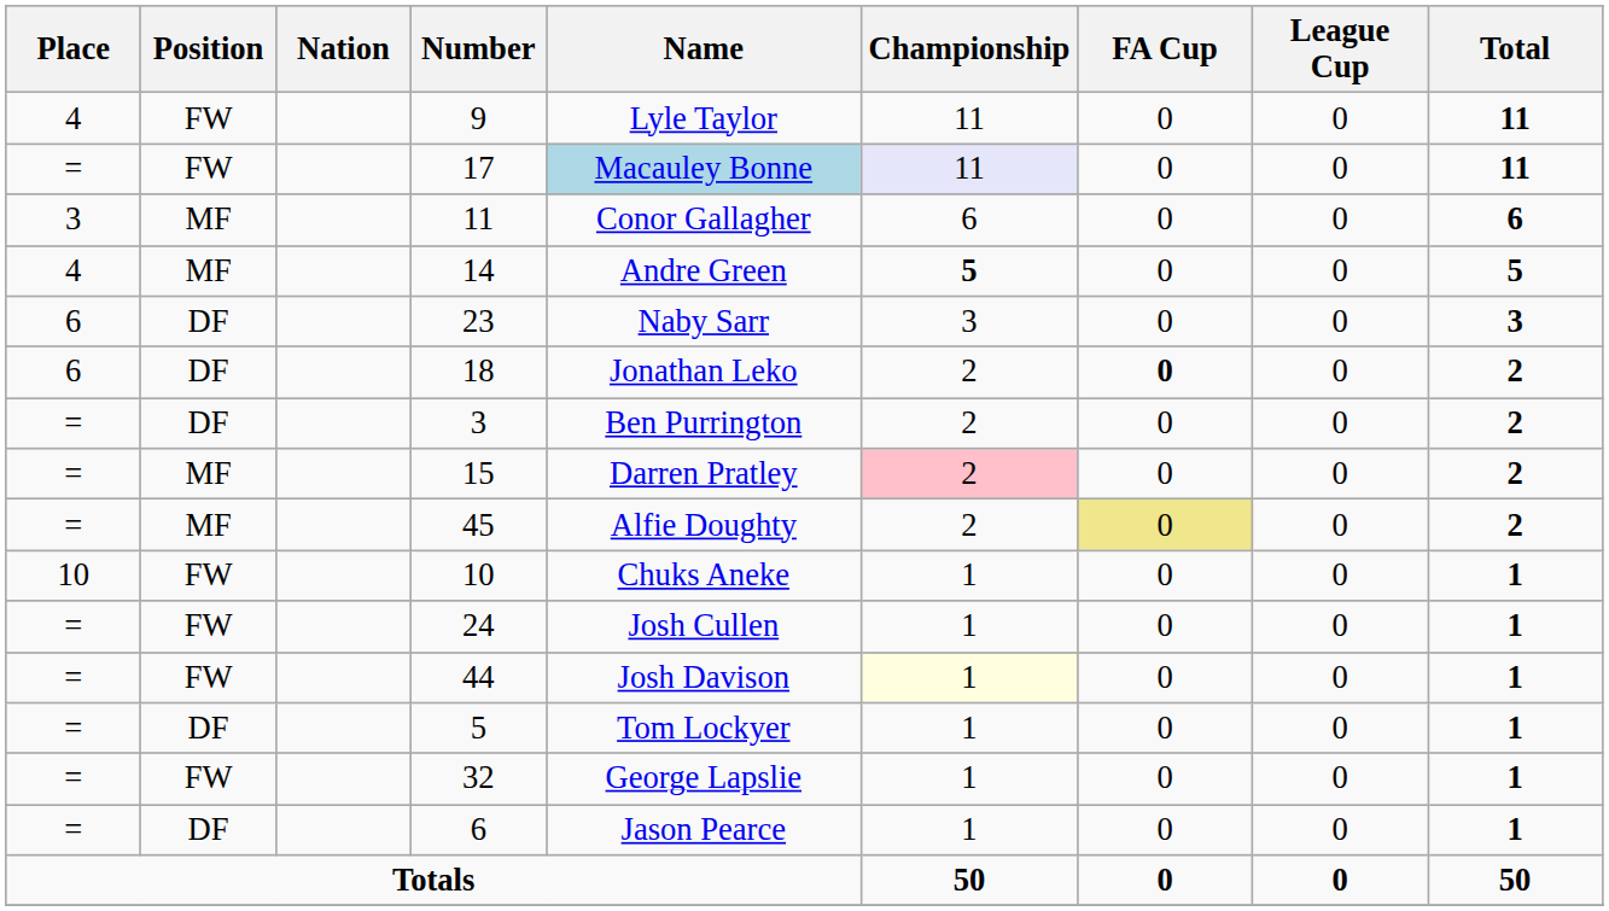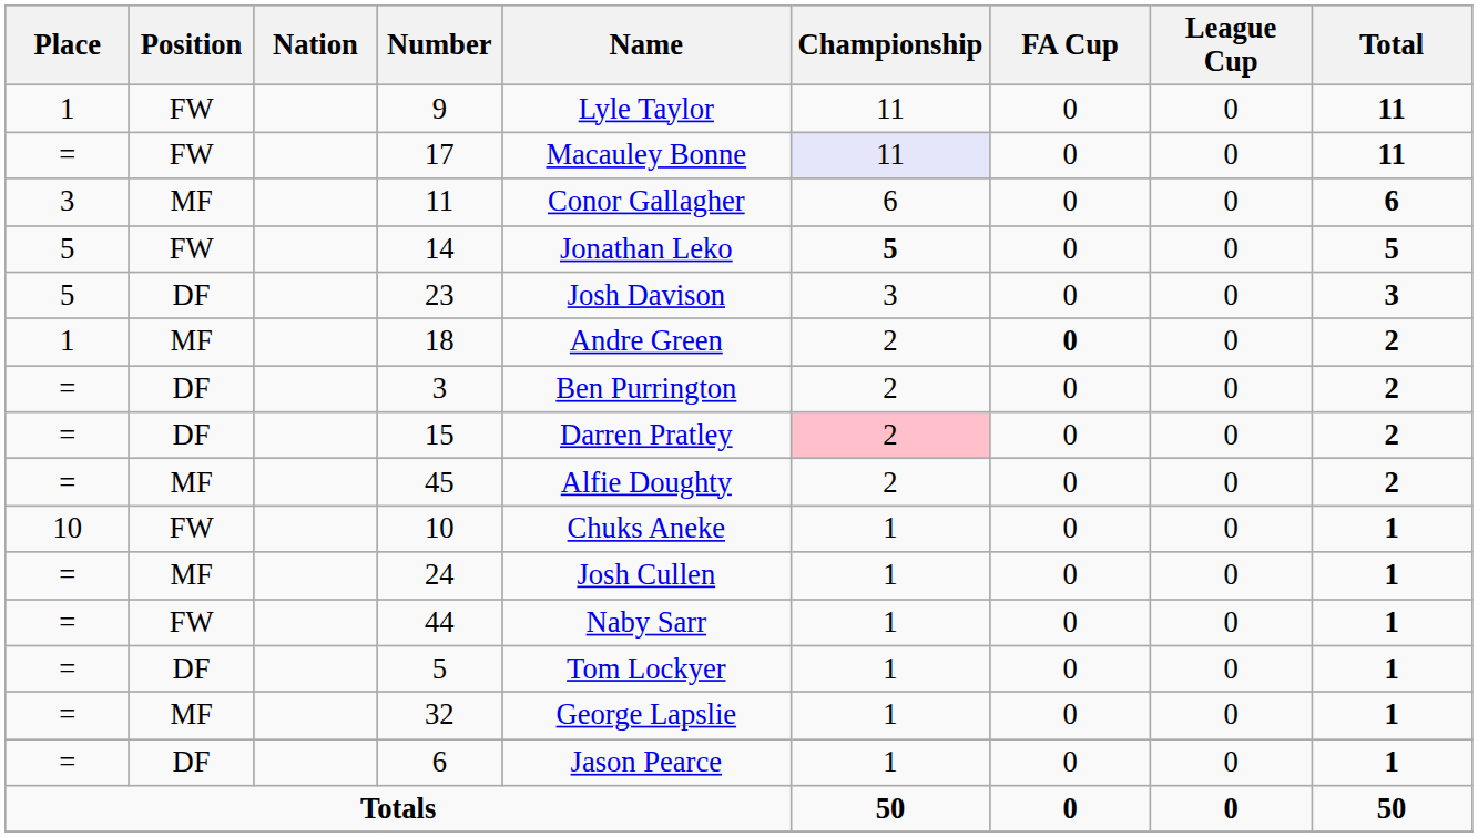9 | Place: 4 -> 1
17 | Name: lightblue background -> no background
14 | Place: 4 -> 5
14 | Position: MF -> FW
14 | Name: Andre Green -> Jonathan Leko
23 | Place: 6 -> 5
23 | Name: Naby Sarr -> Josh Davison
18 | Place: 6 -> 1
18 | Position: DF -> MF
18 | Name: Jonathan Leko -> Andre Green
15 | Position: MF -> DF
45 | FA Cup: khaki background -> no background
24 | Position: FW -> MF
44 | Name: Josh Davison -> Naby Sarr
44 | Championship: lightyellow background -> no background
32 | Position: FW -> MF
